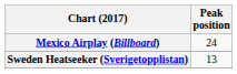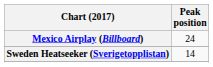Sweden Heatseeker (Sverigetopplistan) | Peak position: 13 -> 14
